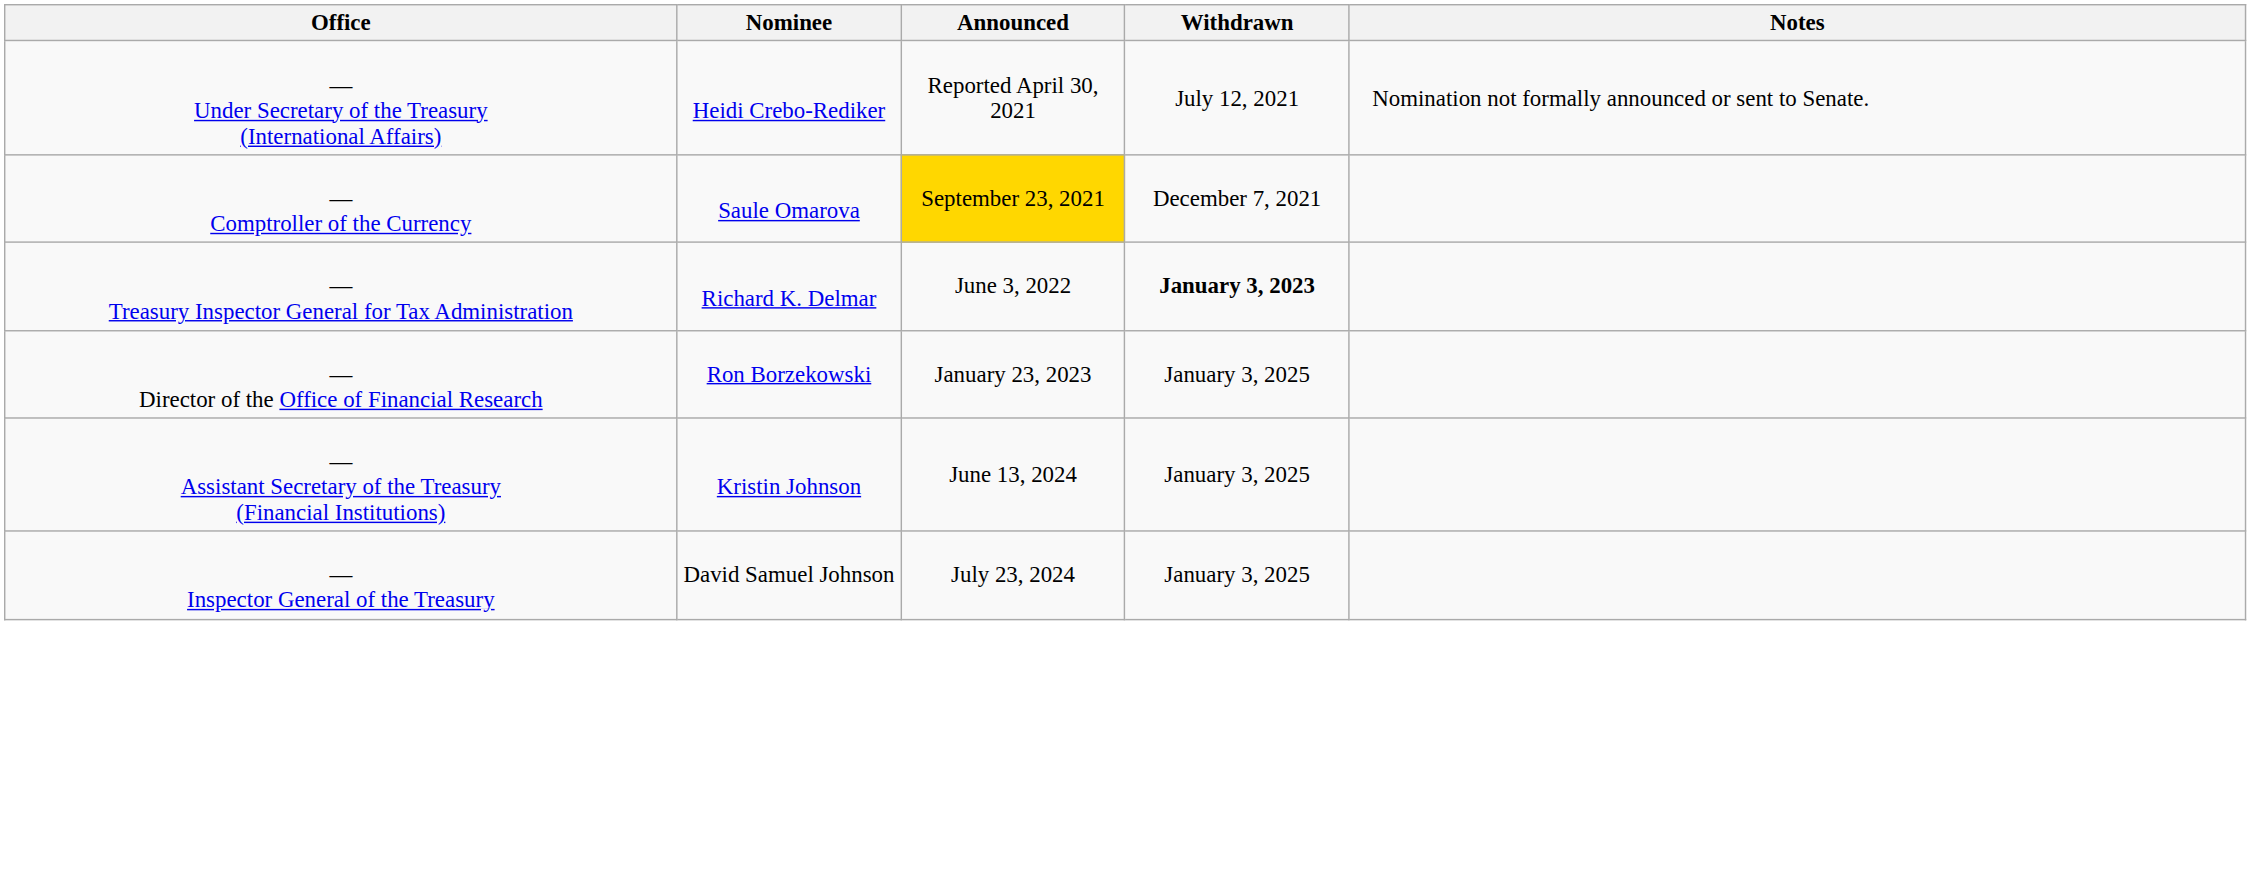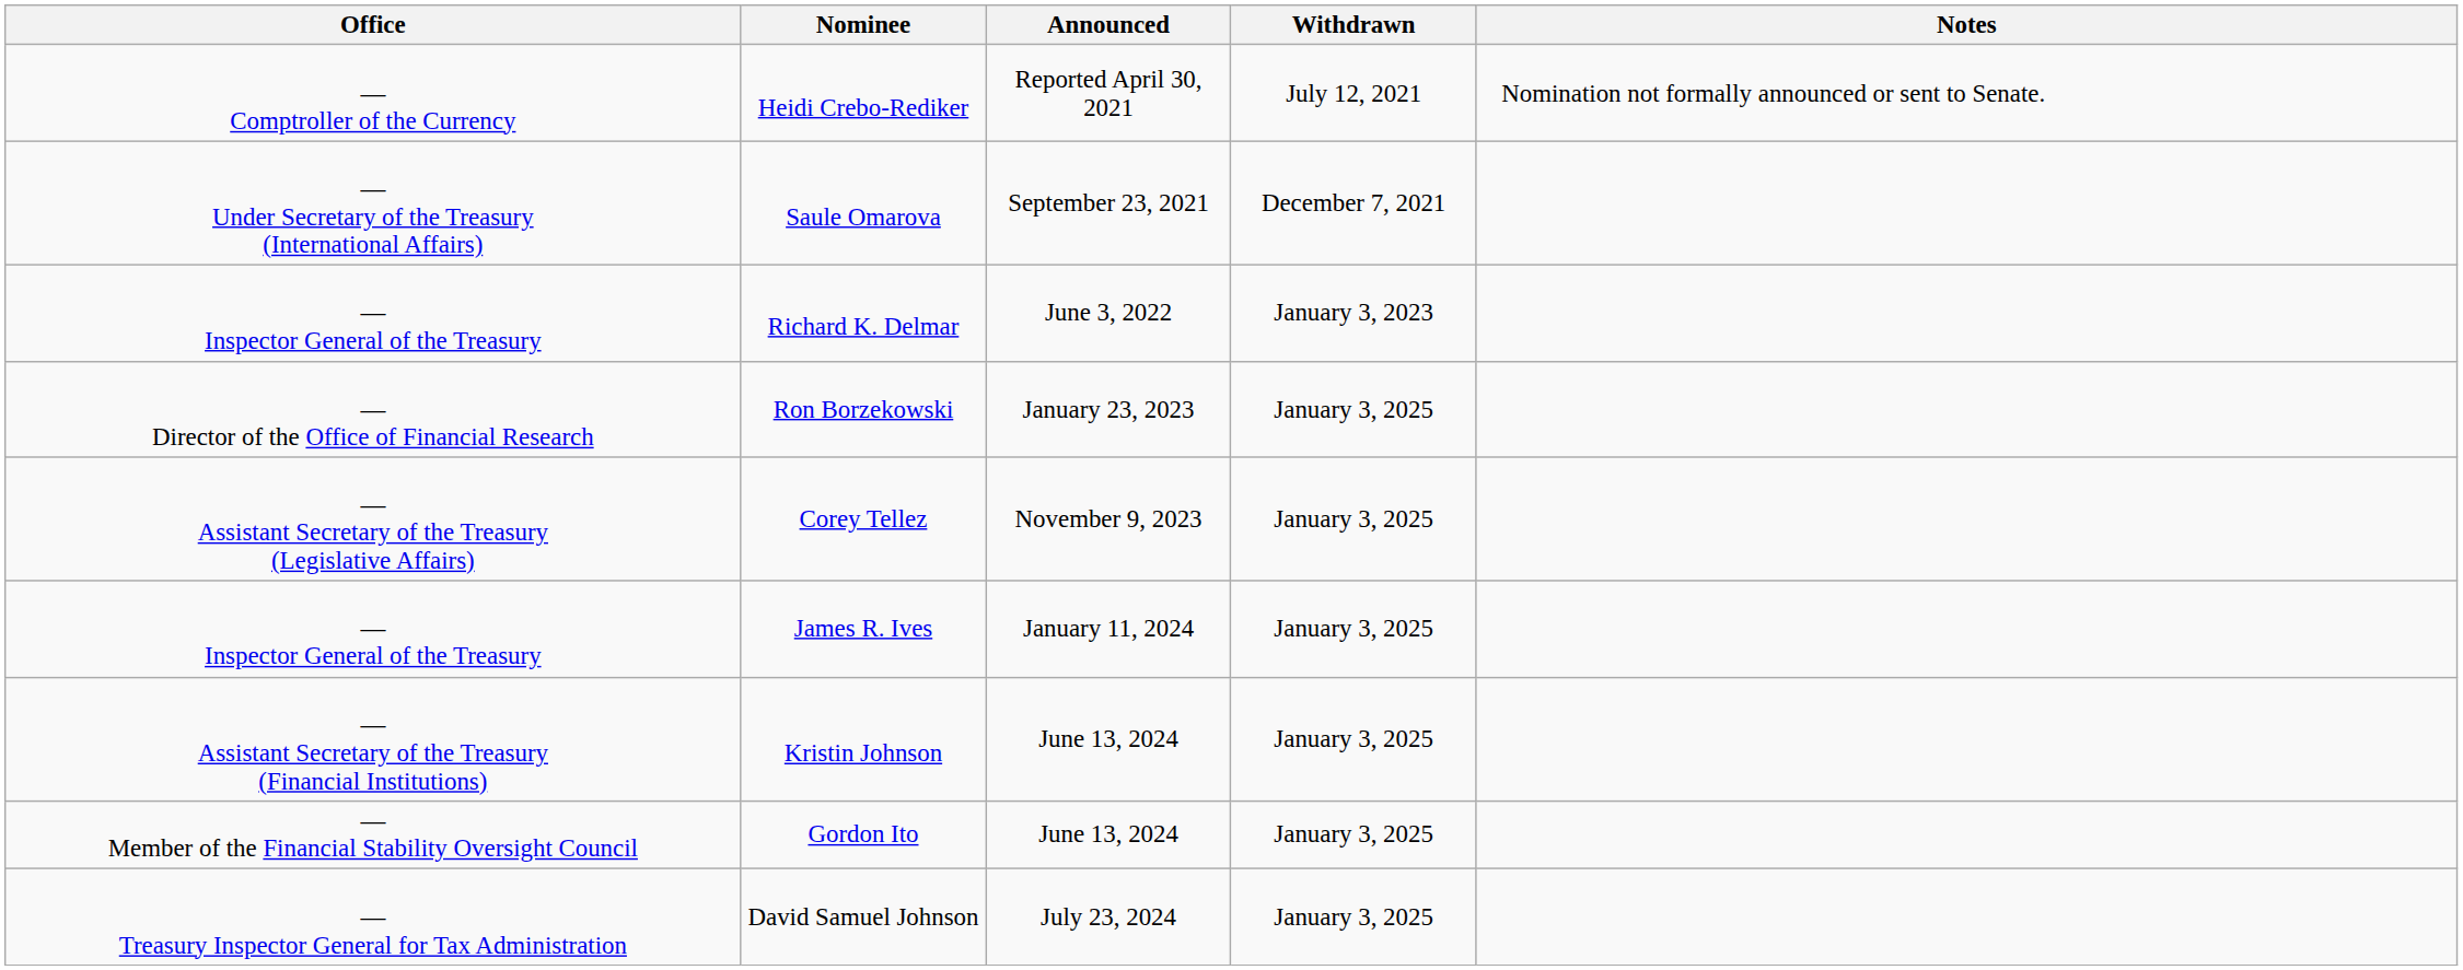Heidi Crebo-Rediker | Office: — Under Secretary of the Treasury (International Affairs) -> — Comptroller of the Currency
Saule Omarova | Office: — Comptroller of the Currency -> — Under Secretary of the Treasury (International Affairs)
Saule Omarova | Announced: gold background -> no background
Richard K. Delmar | Office: — Treasury Inspector General for Tax Administration -> — Inspector General of the Treasury
Richard K. Delmar | Withdrawn: bold -> normal
+ row: — Assistant Secretary of the Treasury (Legislative Affairs) | Corey Tellez | November 9, 2023 | January 3, 2025
+ row: — Inspector General of the Treasury | James R. Ives | January 11, 2024 | January 3, 2025
+ row: — Member of the Financial Stability Oversight Council | Gordon Ito | June 13, 2024 | January 3, 2025
David Samuel Johnson | Office: — Inspector General of the Treasury -> — Treasury Inspector General for Tax Administration
